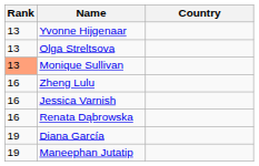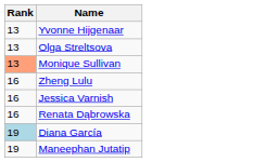- column: Country
Diana García | Rank: no background -> lightblue background
